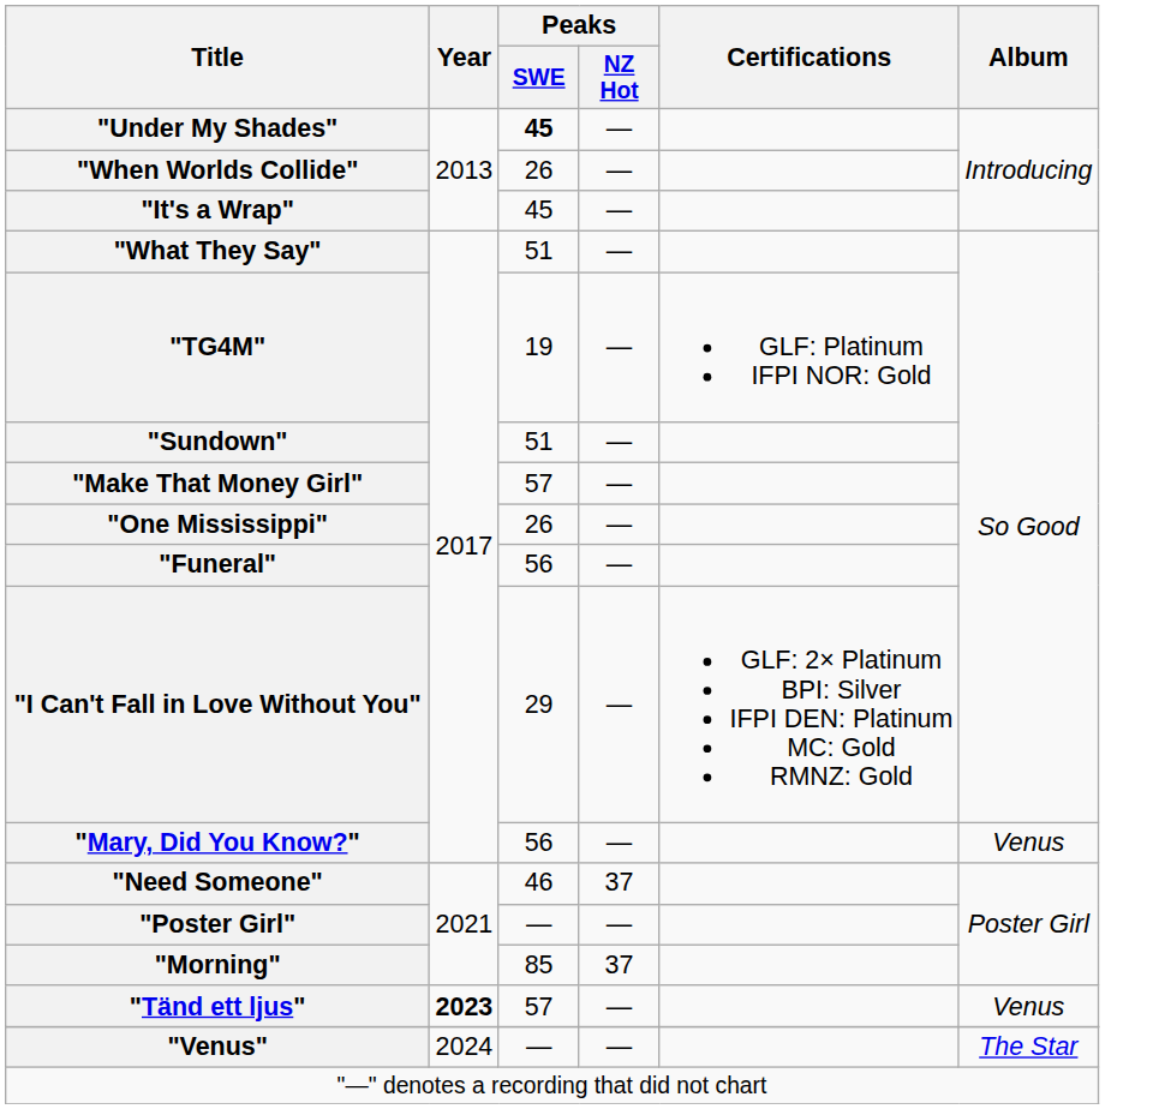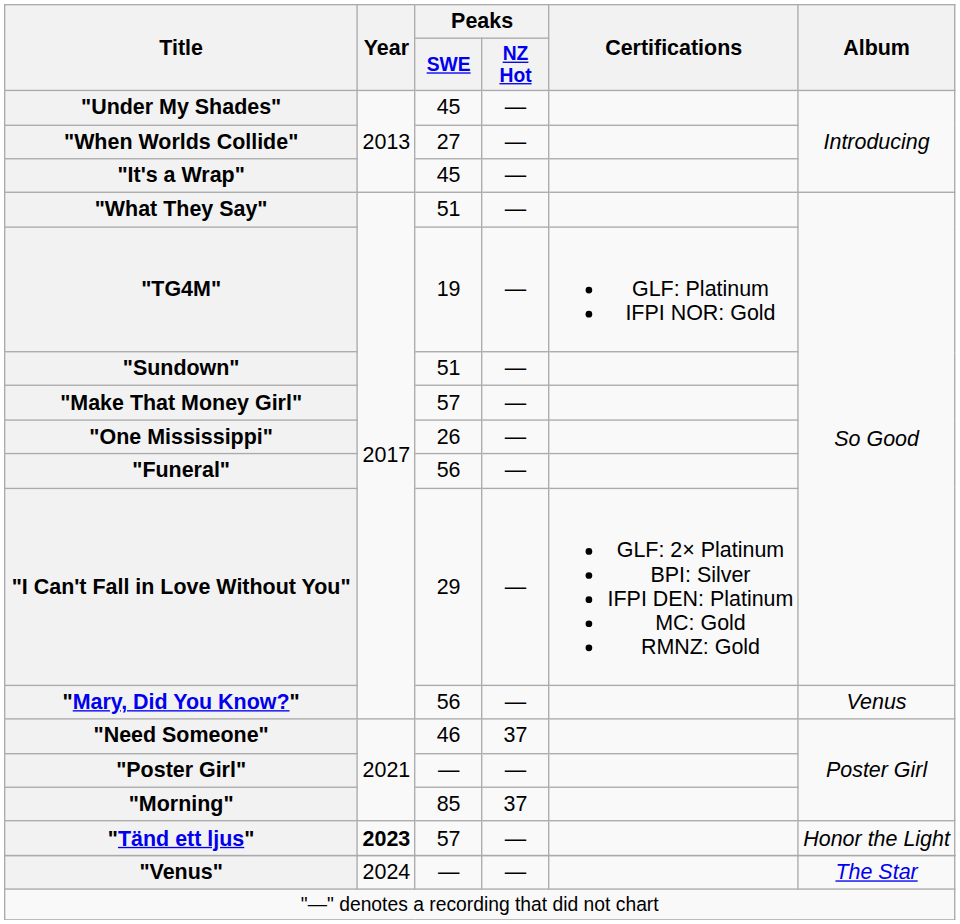"Under My Shades" | Peaks / SWE: bold -> normal
"When Worlds Collide" | Peaks / SWE: 26 -> 27
"Tänd ett ljus" | Album: Venus -> Honor the Light
